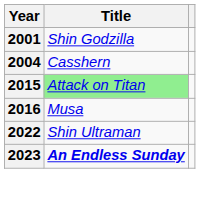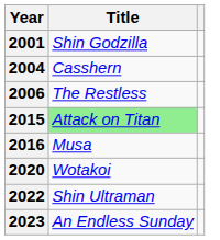+ row: 2006 | The Restless
+ row: 2020 | Wotakoi
2023 | Title: bold -> normal
